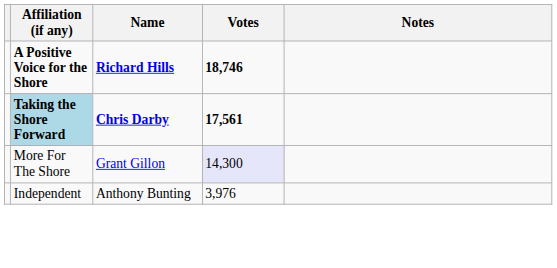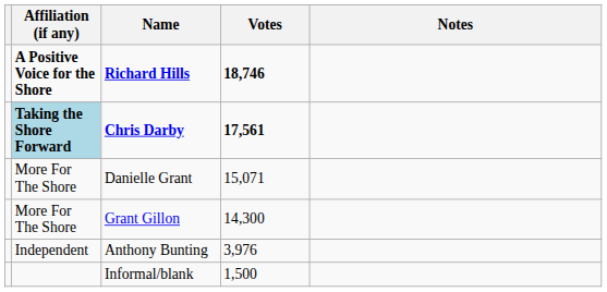+ row: More For The Shore | Danielle Grant | 15,071
Grant Gillon | Votes: lavender background -> no background
+ row: Informal/blank | 1,500
